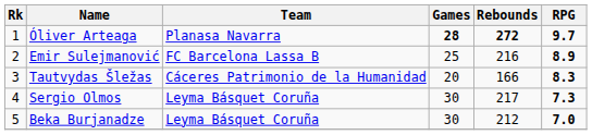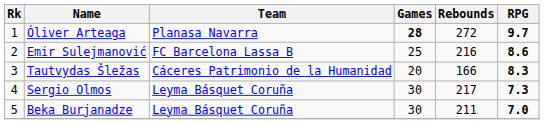Óliver Arteaga | Rebounds: bold -> normal
Emir Sulejmanović | RPG: 8.9 -> 8.6
Beka Burjanadze | Rebounds: 212 -> 211
